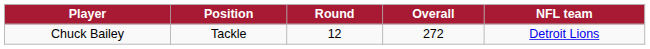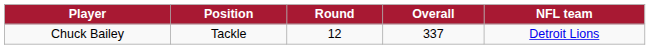Chuck Bailey | Overall: 272 -> 337
